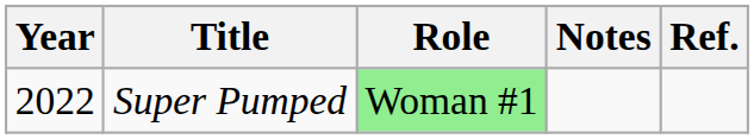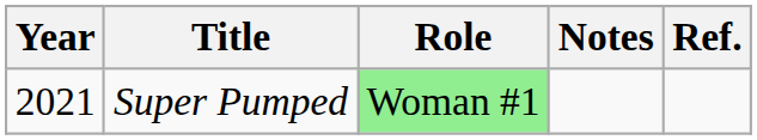Super Pumped | Year: 2022 -> 2021
